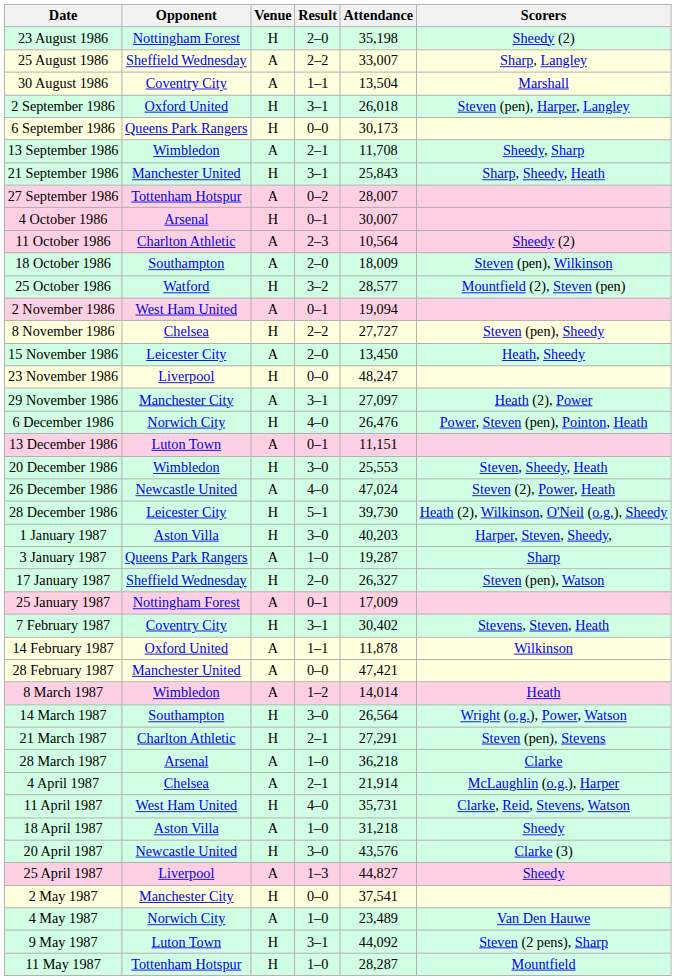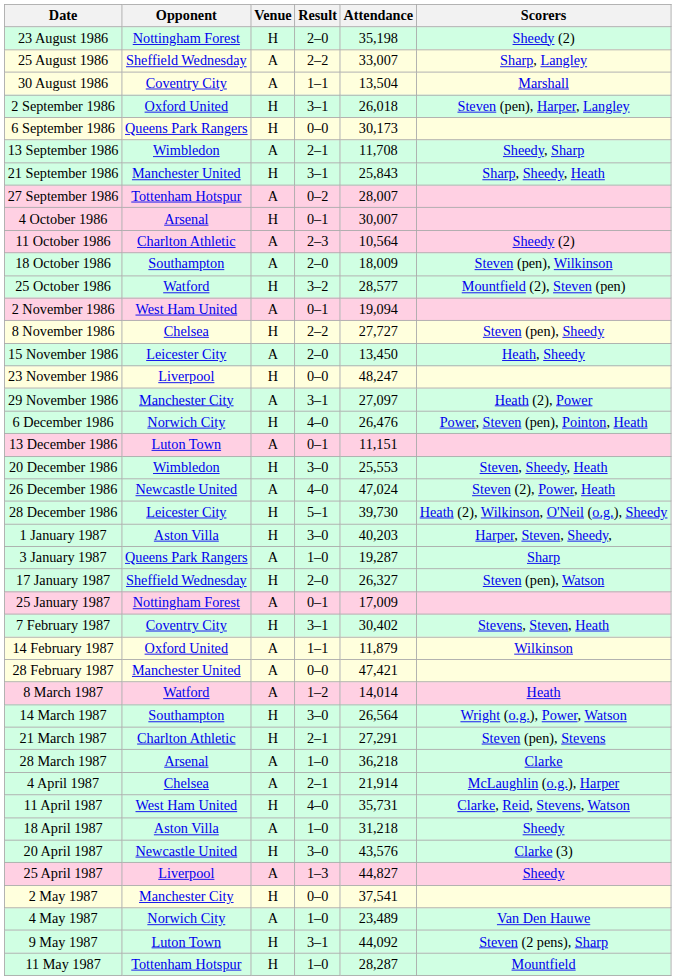14 February 1987 | Attendance: 11,878 -> 11,879
8 March 1987 | Opponent: Wimbledon -> Watford
